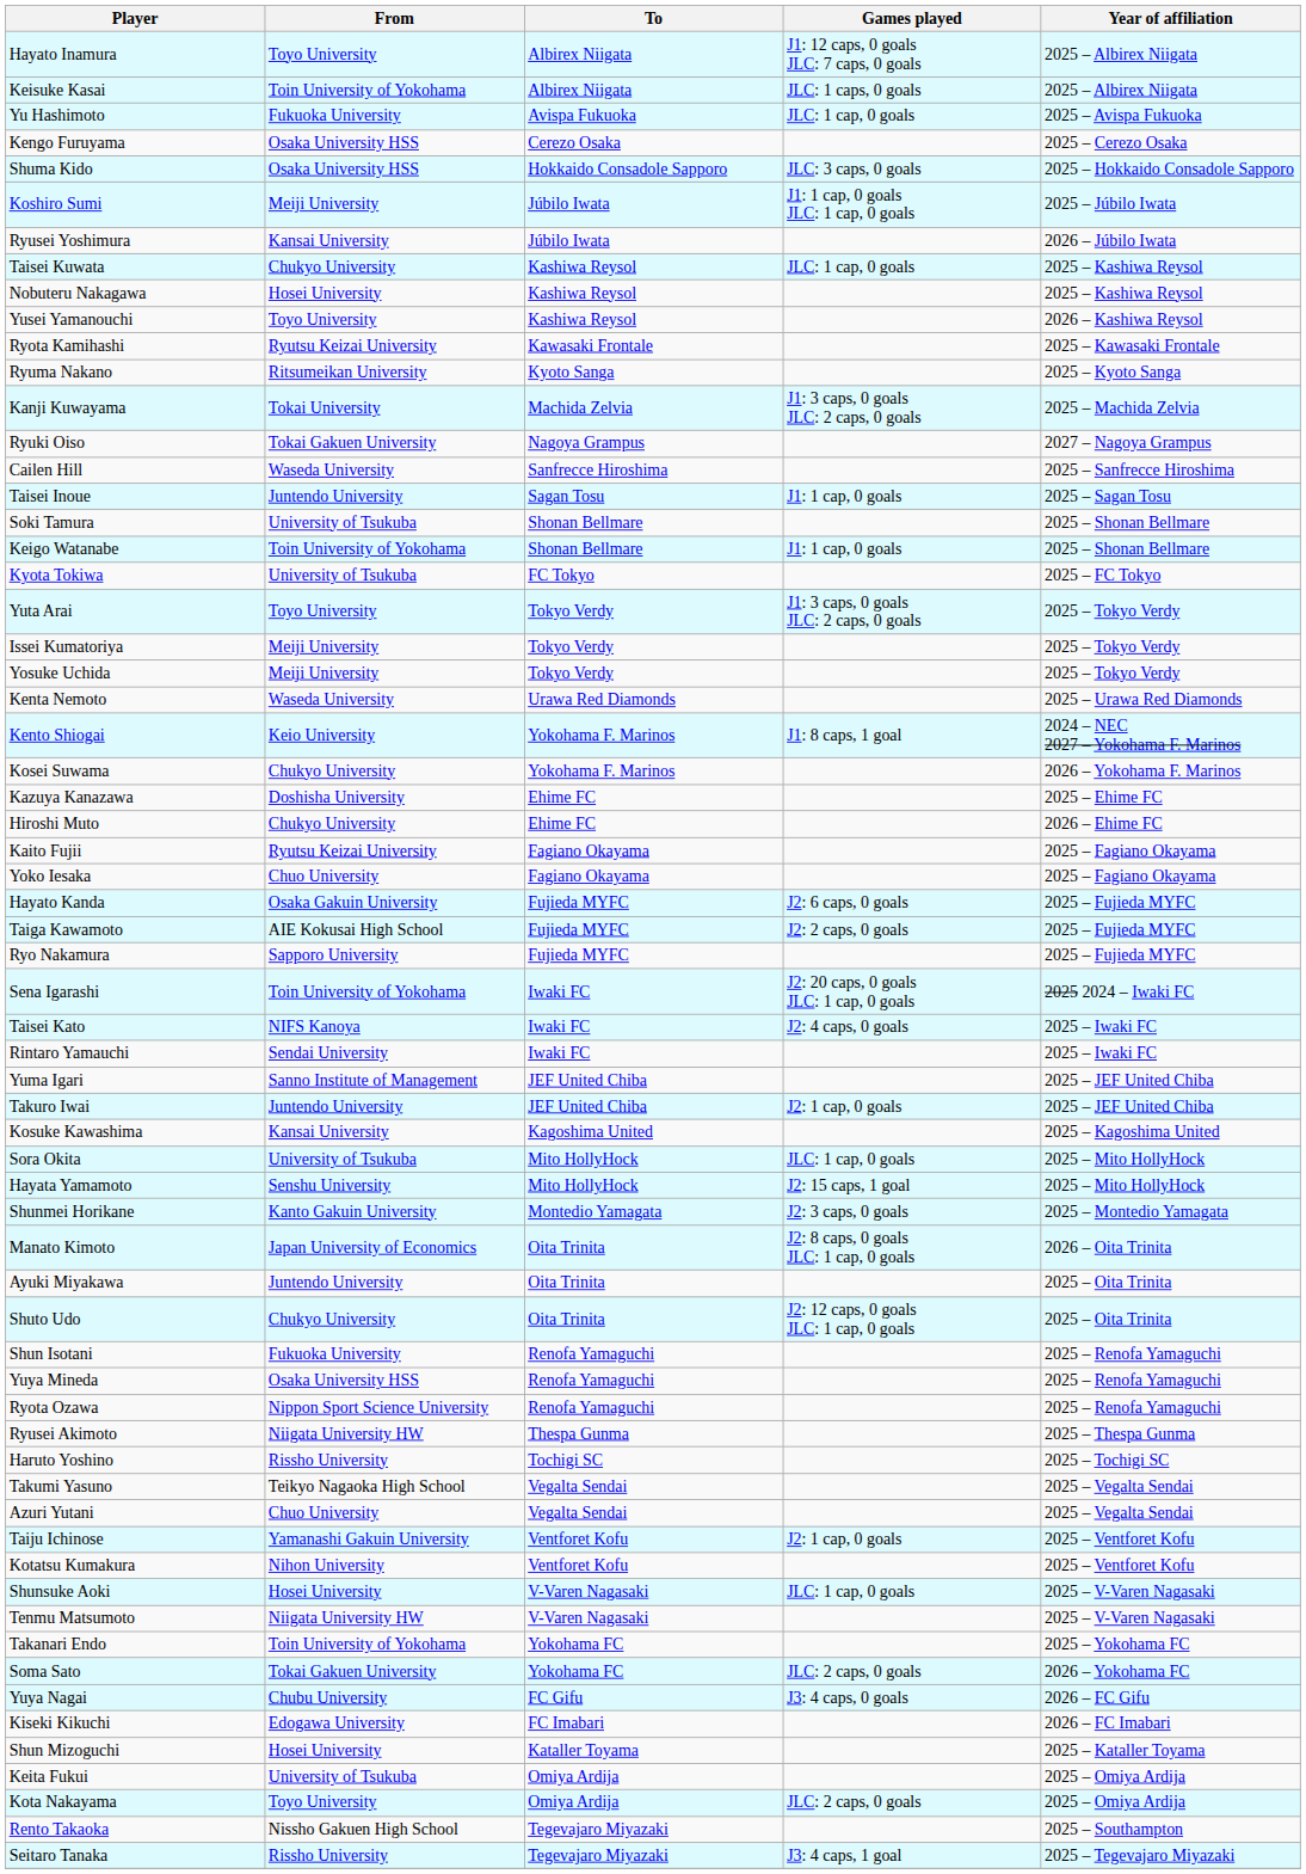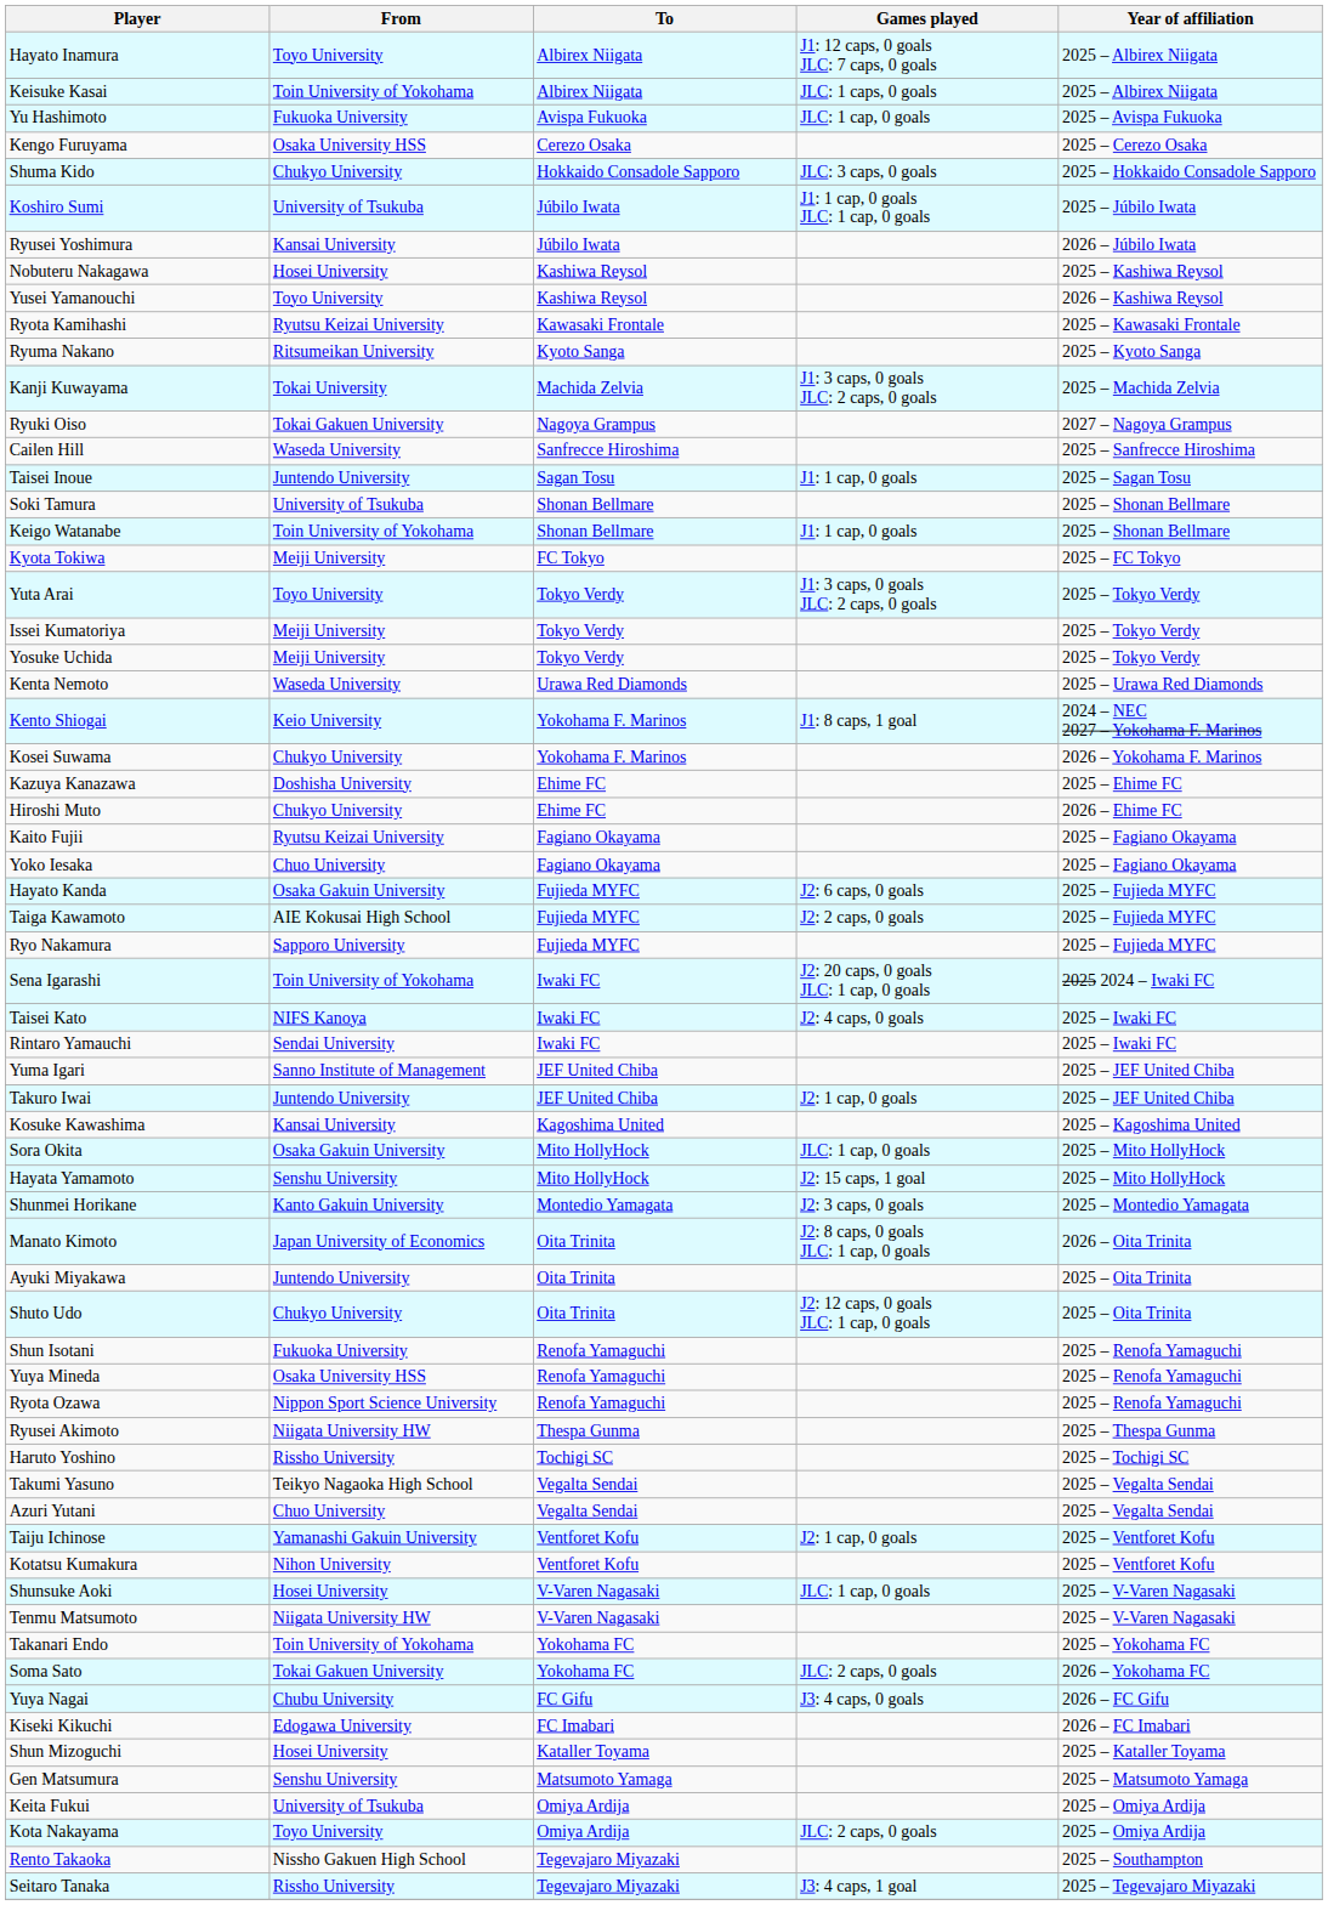Shuma Kido | From: Osaka University HSS -> Chukyo University
Koshiro Sumi | From: Meiji University -> University of Tsukuba
- row: Taisei Kuwata | Chukyo University | Kashiwa Reysol | JLC: 1 cap, 0 goals | 2025 – Kashiwa Reysol
Kyota Tokiwa | From: University of Tsukuba -> Meiji University
Sora Okita | From: University of Tsukuba -> Osaka Gakuin University
+ row: Gen Matsumura | Senshu University | Matsumoto Yamaga | 2025 – Matsumoto Yamaga
